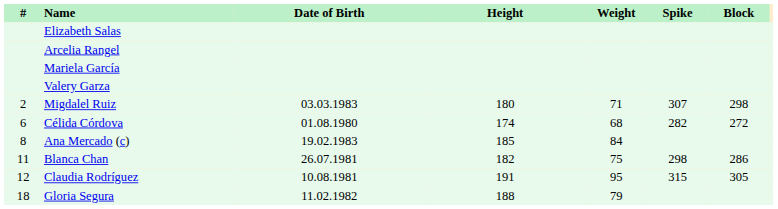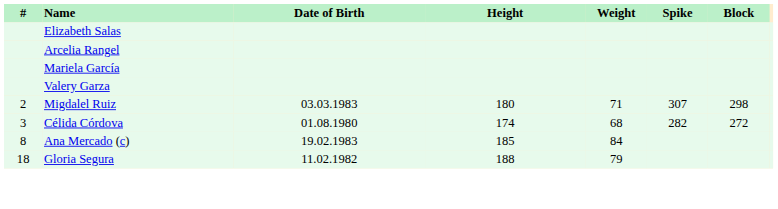Célida Córdova | #: 6 -> 3
- row: 11 | Blanca Chan | 26.07.1981 | 182 | 75 | 298 | 286
- row: 12 | Claudia Rodríguez | 10.08.1981 | 191 | 95 | 315 | 305
